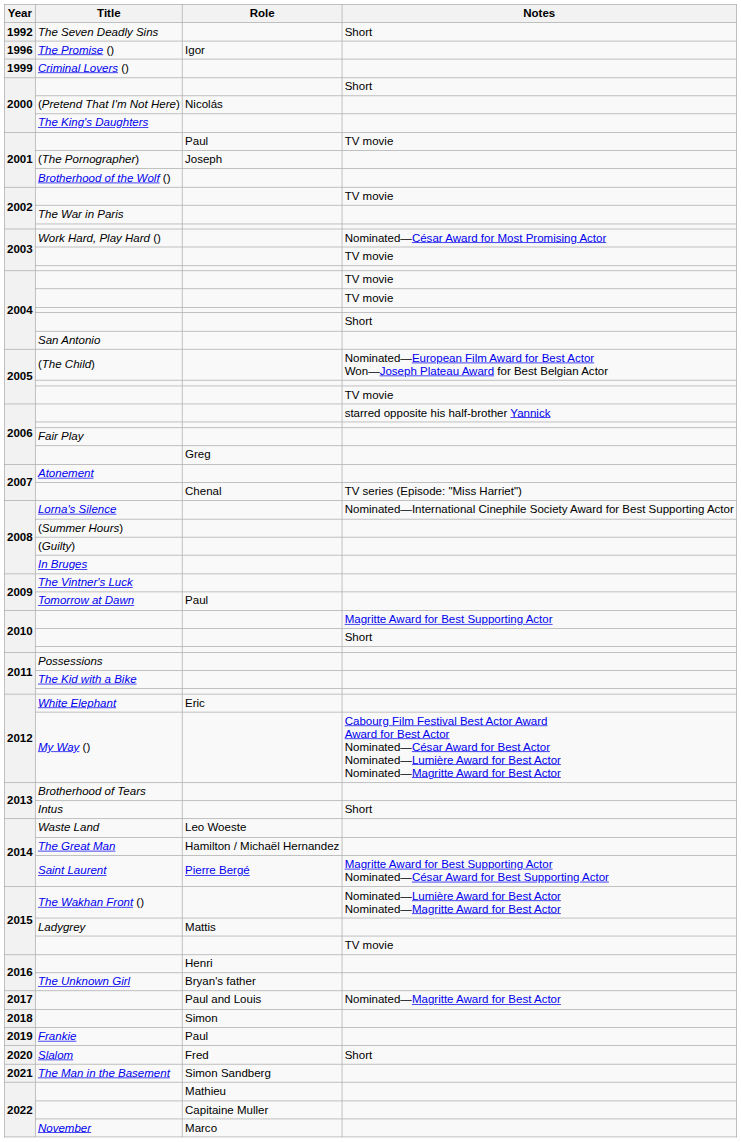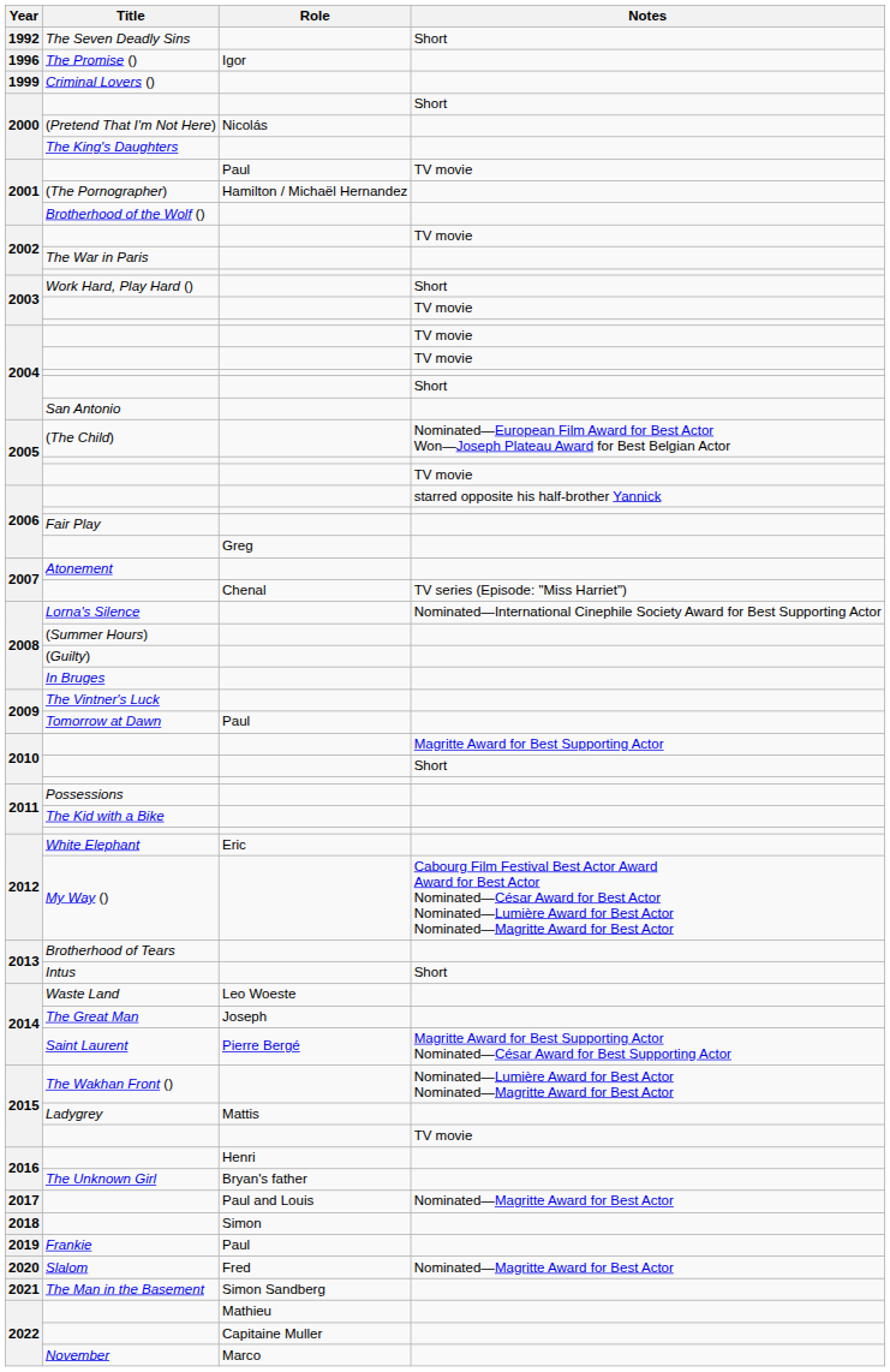(The Pornographer) | Role: Joseph -> Hamilton / Michaël Hernandez
Work Hard, Play Hard () | Notes: Nominated—César Award for Most Promising Actor -> Short
The Great Man | Role: Hamilton / Michaël Hernandez -> Joseph
Slalom | Notes: Short -> Nominated—Magritte Award for Best Actor
